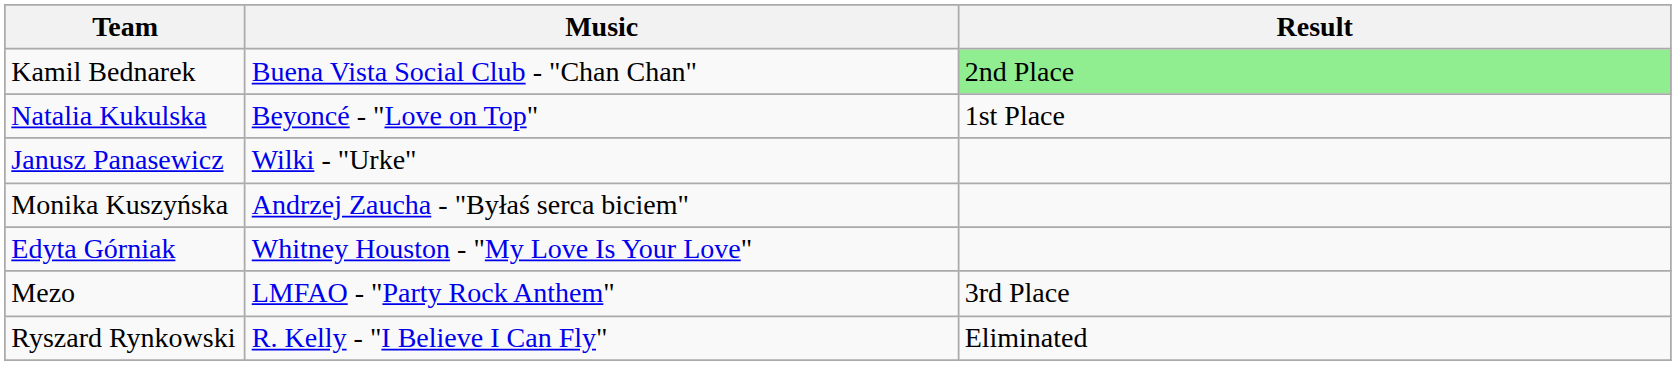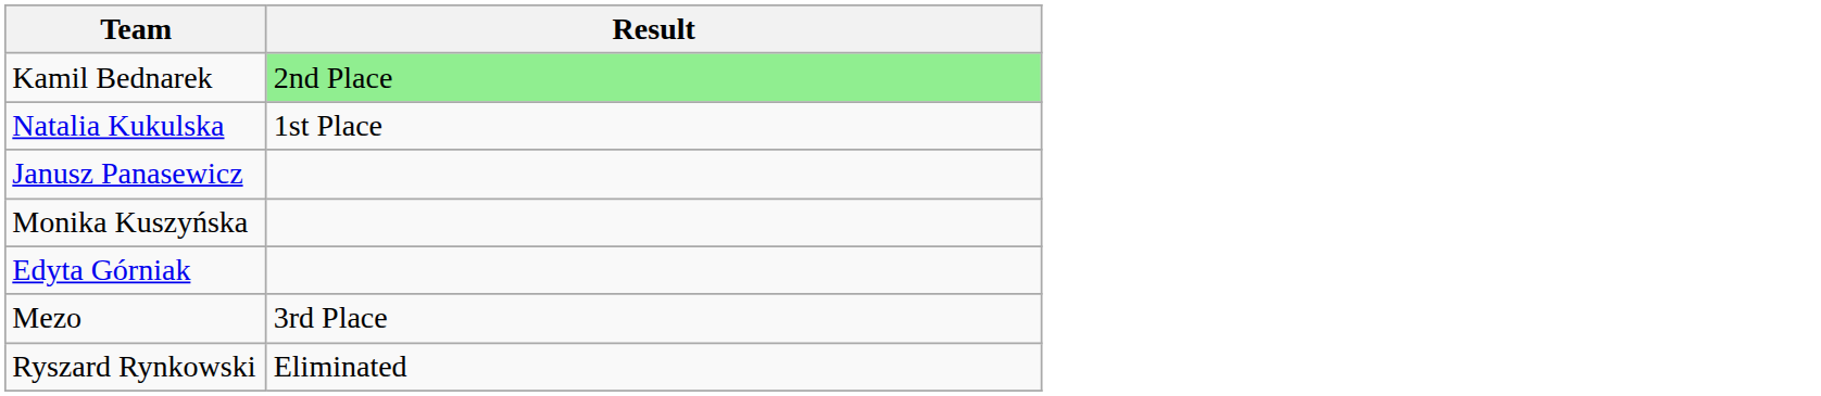- column: Music | Buena Vista Social Club - "Chan Chan" | Beyoncé - "Love on Top" | Wilki - "Urke" | Andrzej Zaucha - "Byłaś serca biciem" | Whitney Houston - "My Love Is Your Love" | LMFAO - "Party Rock Anthem" | R. Kelly - "I Believe I Can Fly"
